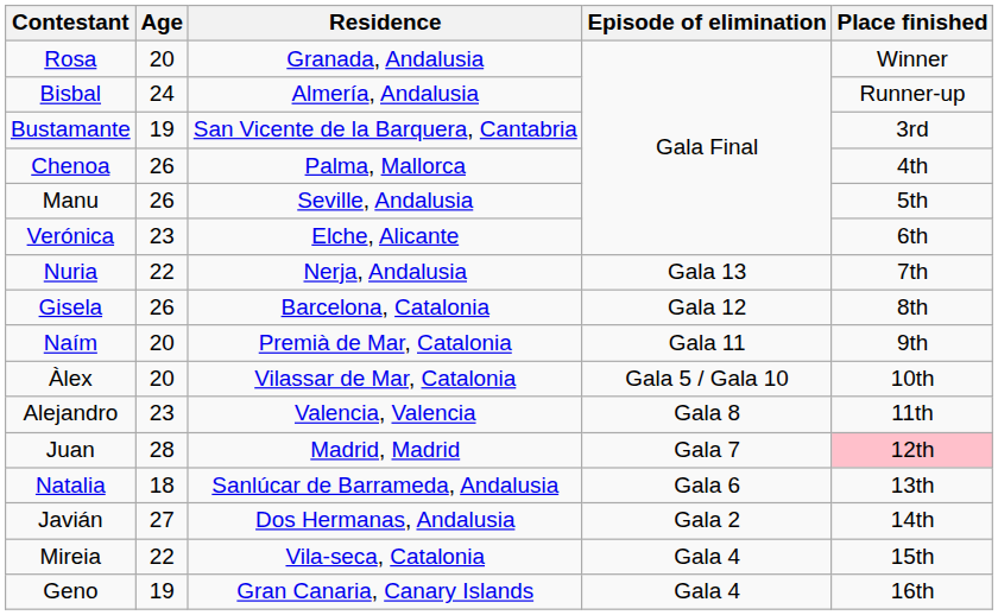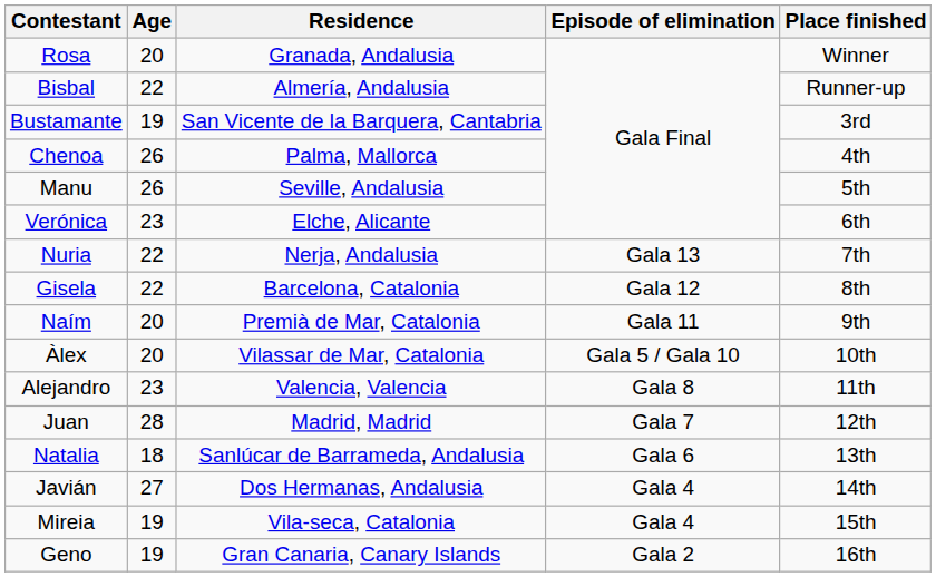Bisbal | Age: 24 -> 22
Gisela | Age: 26 -> 22
Juan | Place finished: pink background -> no background
Javián | Episode of elimination: Gala 2 -> Gala 4
Mireia | Age: 22 -> 19
Geno | Episode of elimination: Gala 4 -> Gala 2
